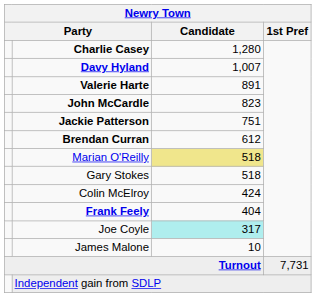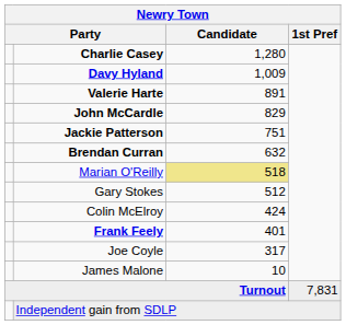Davy Hyland | Candidate: 1,007 -> 1,009
John McCardle | Candidate: 823 -> 829
Brendan Curran | Candidate: 612 -> 632
Gary Stokes | Candidate: 518 -> 512
Frank Feely | Candidate: 404 -> 401
Joe Coyle | Candidate: paleturquoise background -> no background
Turnout | 1st Pref: 7,731 -> 7,831
